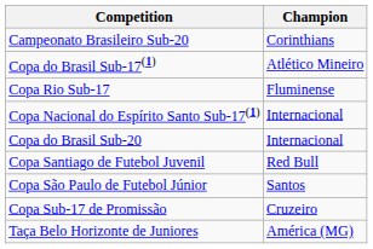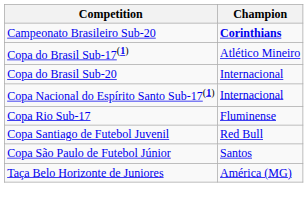Campeonato Brasileiro Sub-20 | Champion: normal -> bold
rows swapped: Copa do Brasil Sub-20 <-> Copa Rio Sub-17
- row: Copa Sub-17 de Promissão | Cruzeiro
